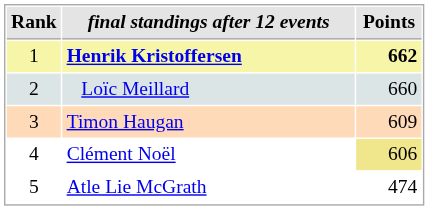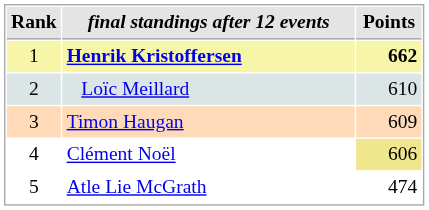Loïc Meillard | Points: 660 -> 610
